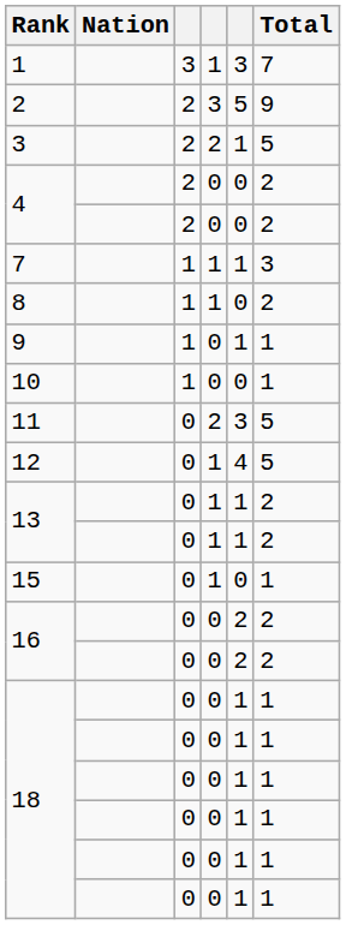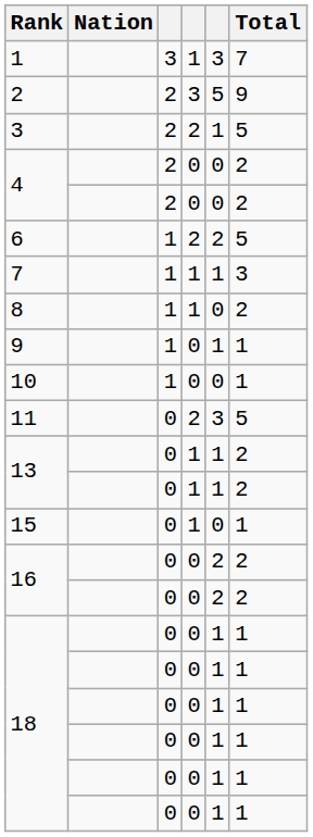+ row: 6 | 1 | 2 | 2 | 5
- row: 12 | 0 | 1 | 4 | 5
